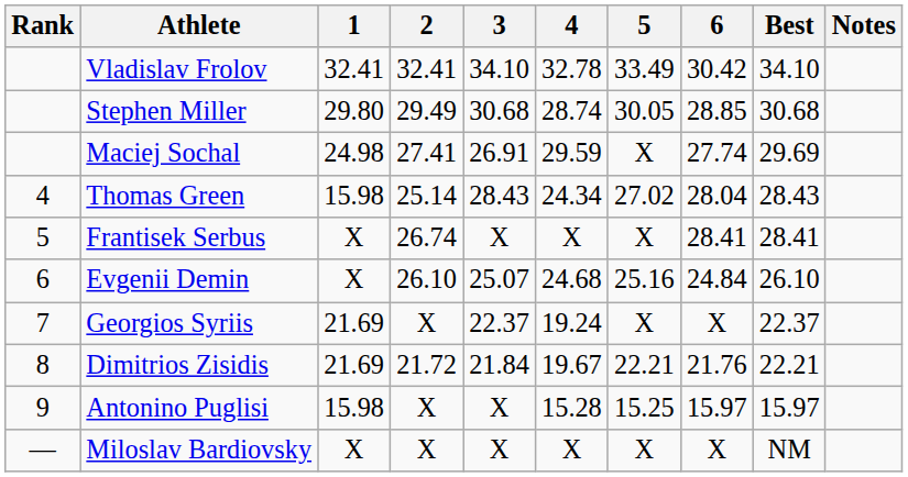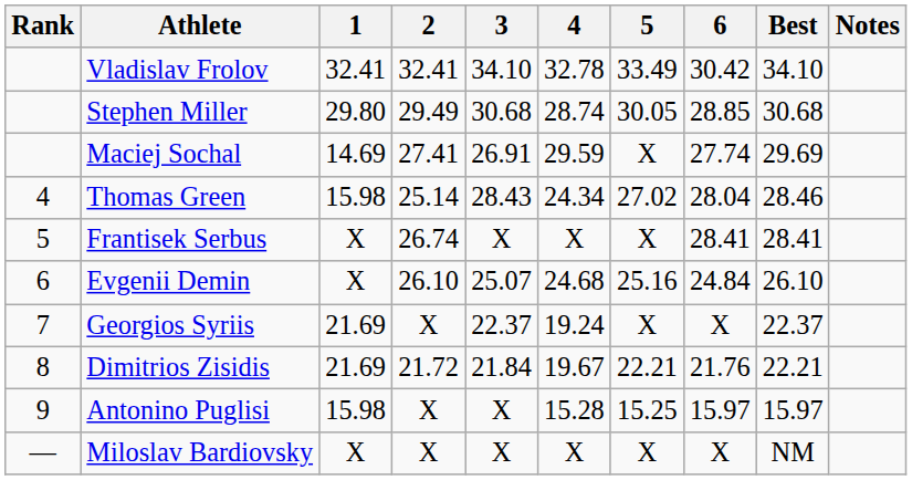Maciej Sochal | 1: 24.98 -> 14.69
Thomas Green | Best: 28.43 -> 28.46
